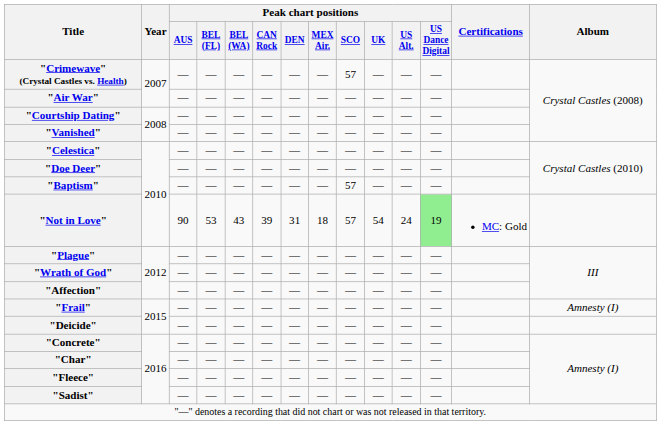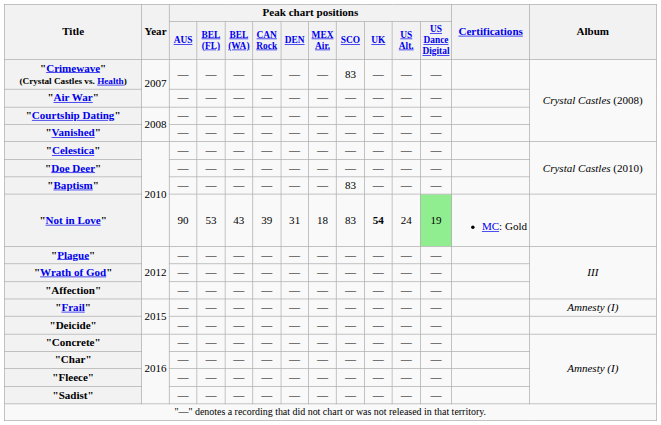"Crimewave" (Crystal Castles vs. Health) | Peak chart positions / SCO: 57 -> 83
"Baptism" | Peak chart positions / SCO: 57 -> 83
"Not in Love" | Peak chart positions / SCO: 57 -> 83
"Not in Love" | Peak chart positions / UK: normal -> bold
